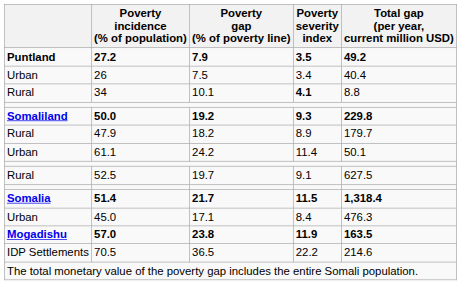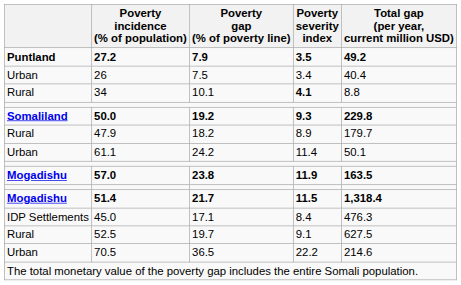rows swapped: 57.0 <-> 52.5
51.4 | column 1: Somalia -> Mogadishu
45.0 | column 1: Urban -> IDP Settlements
70.5 | column 1: IDP Settlements -> Urban
